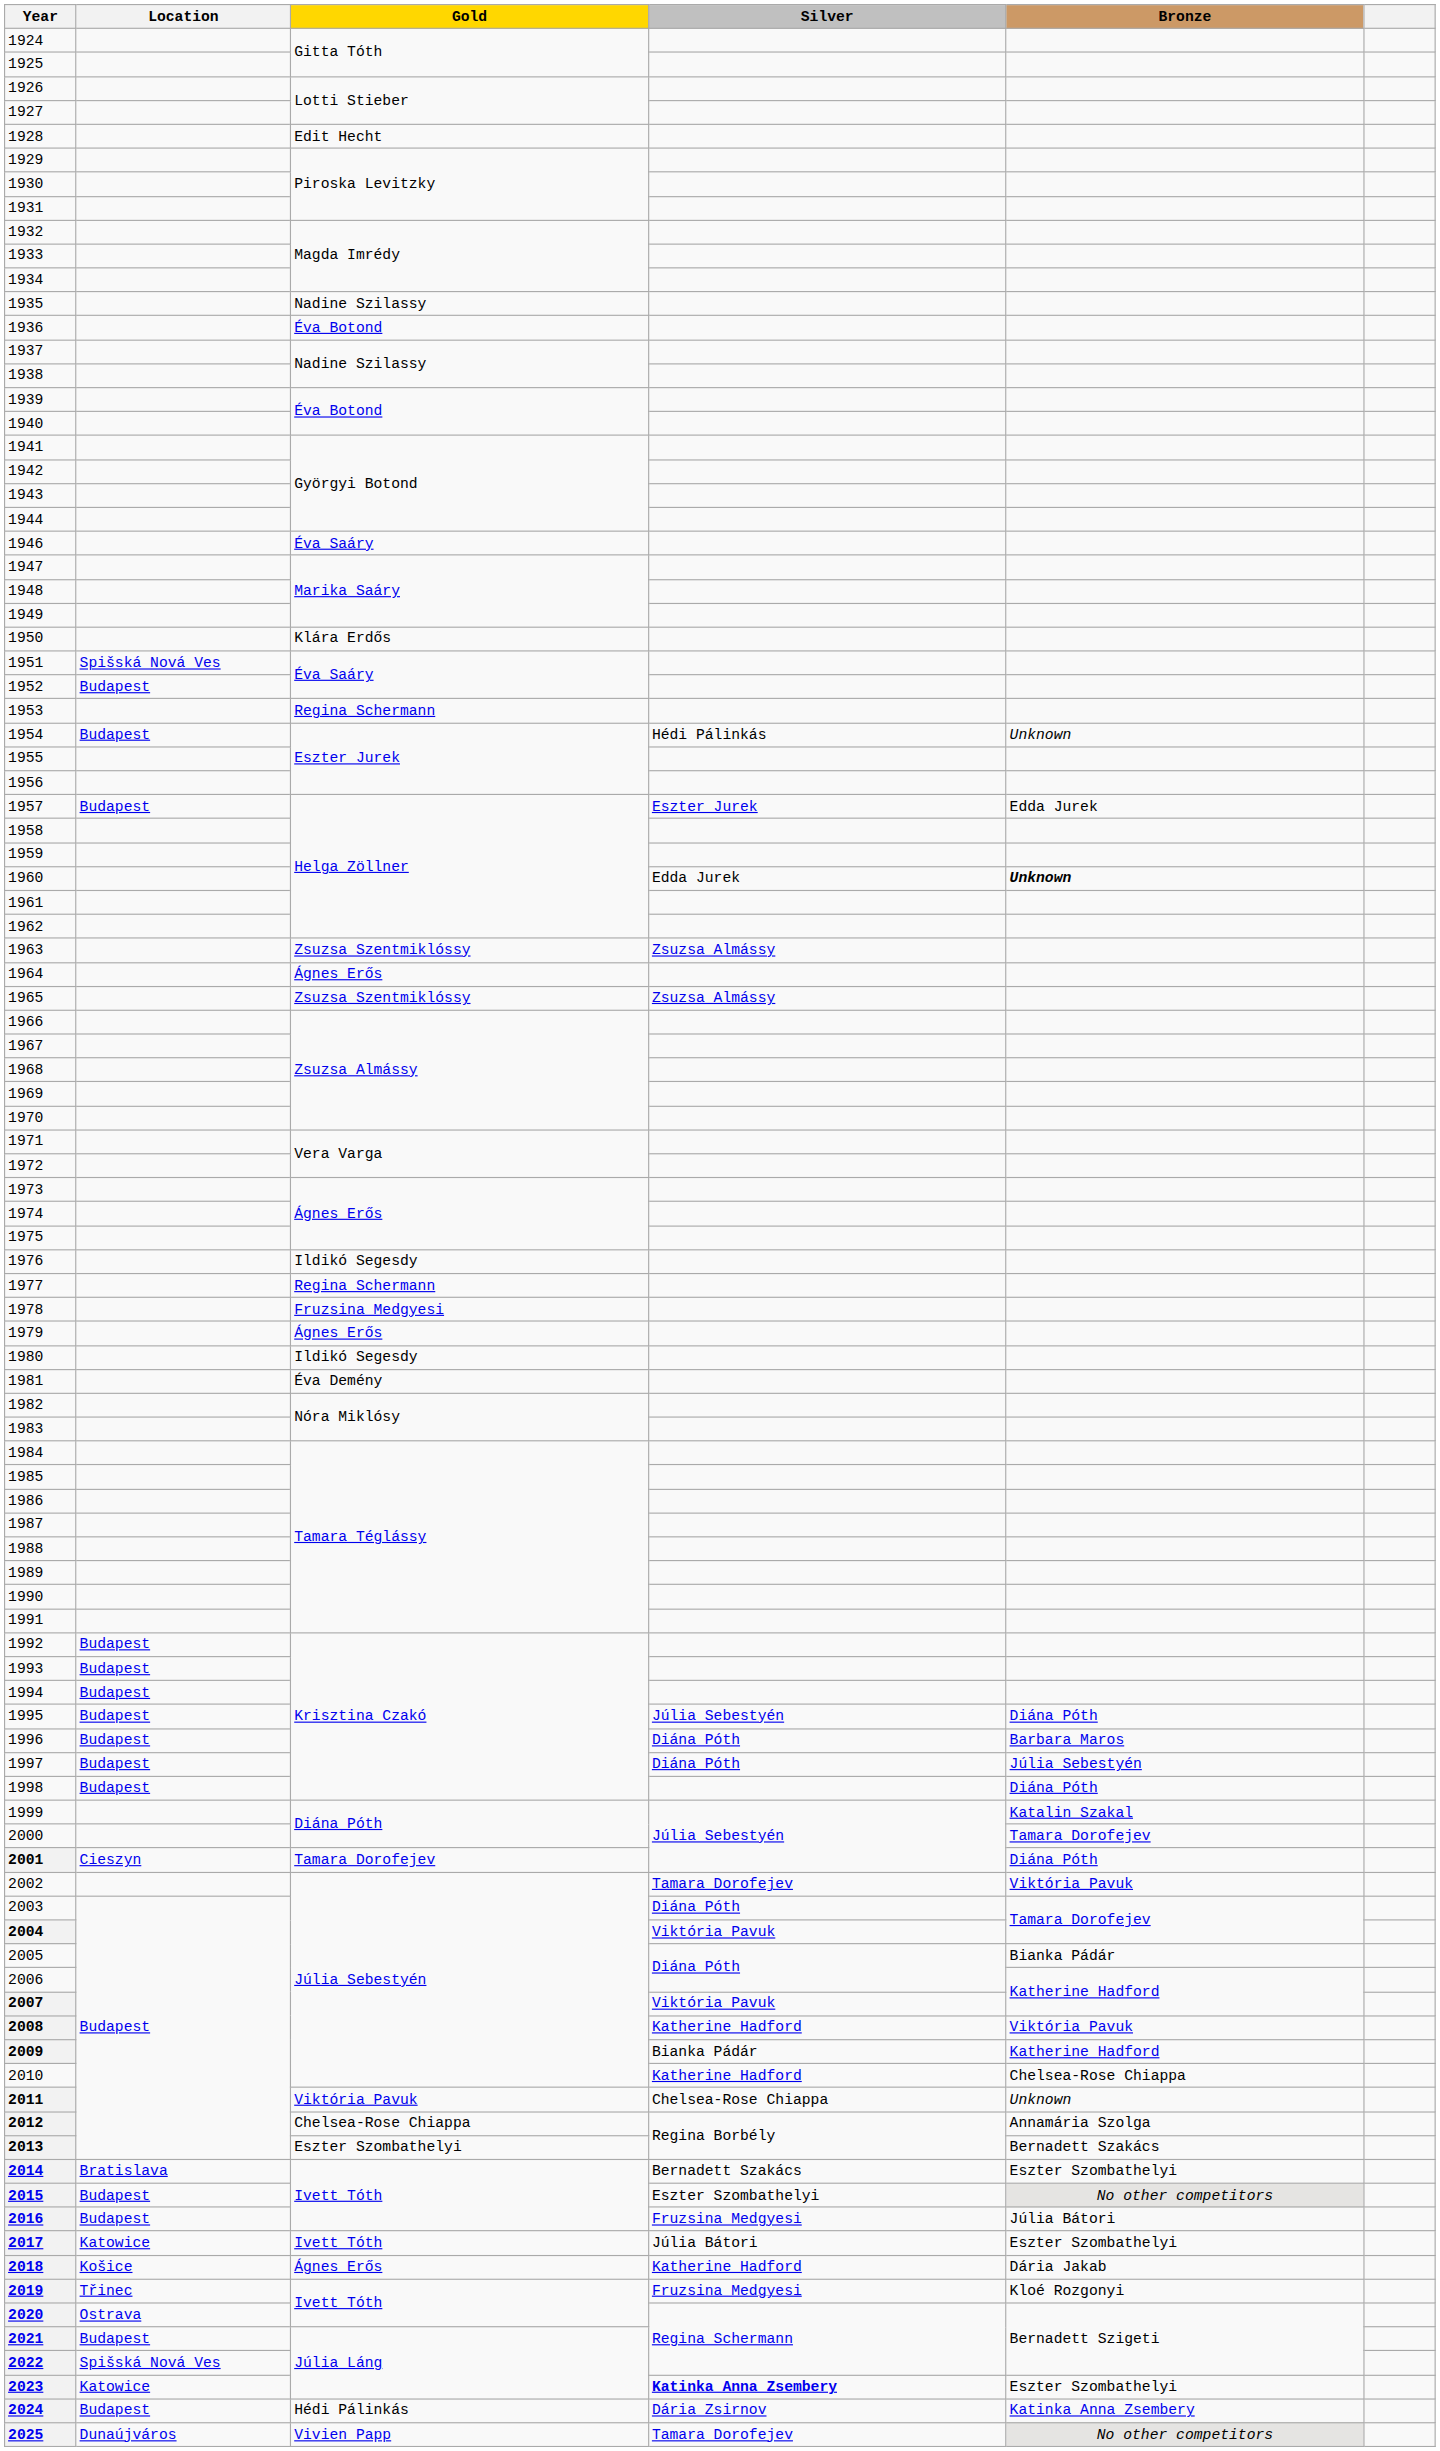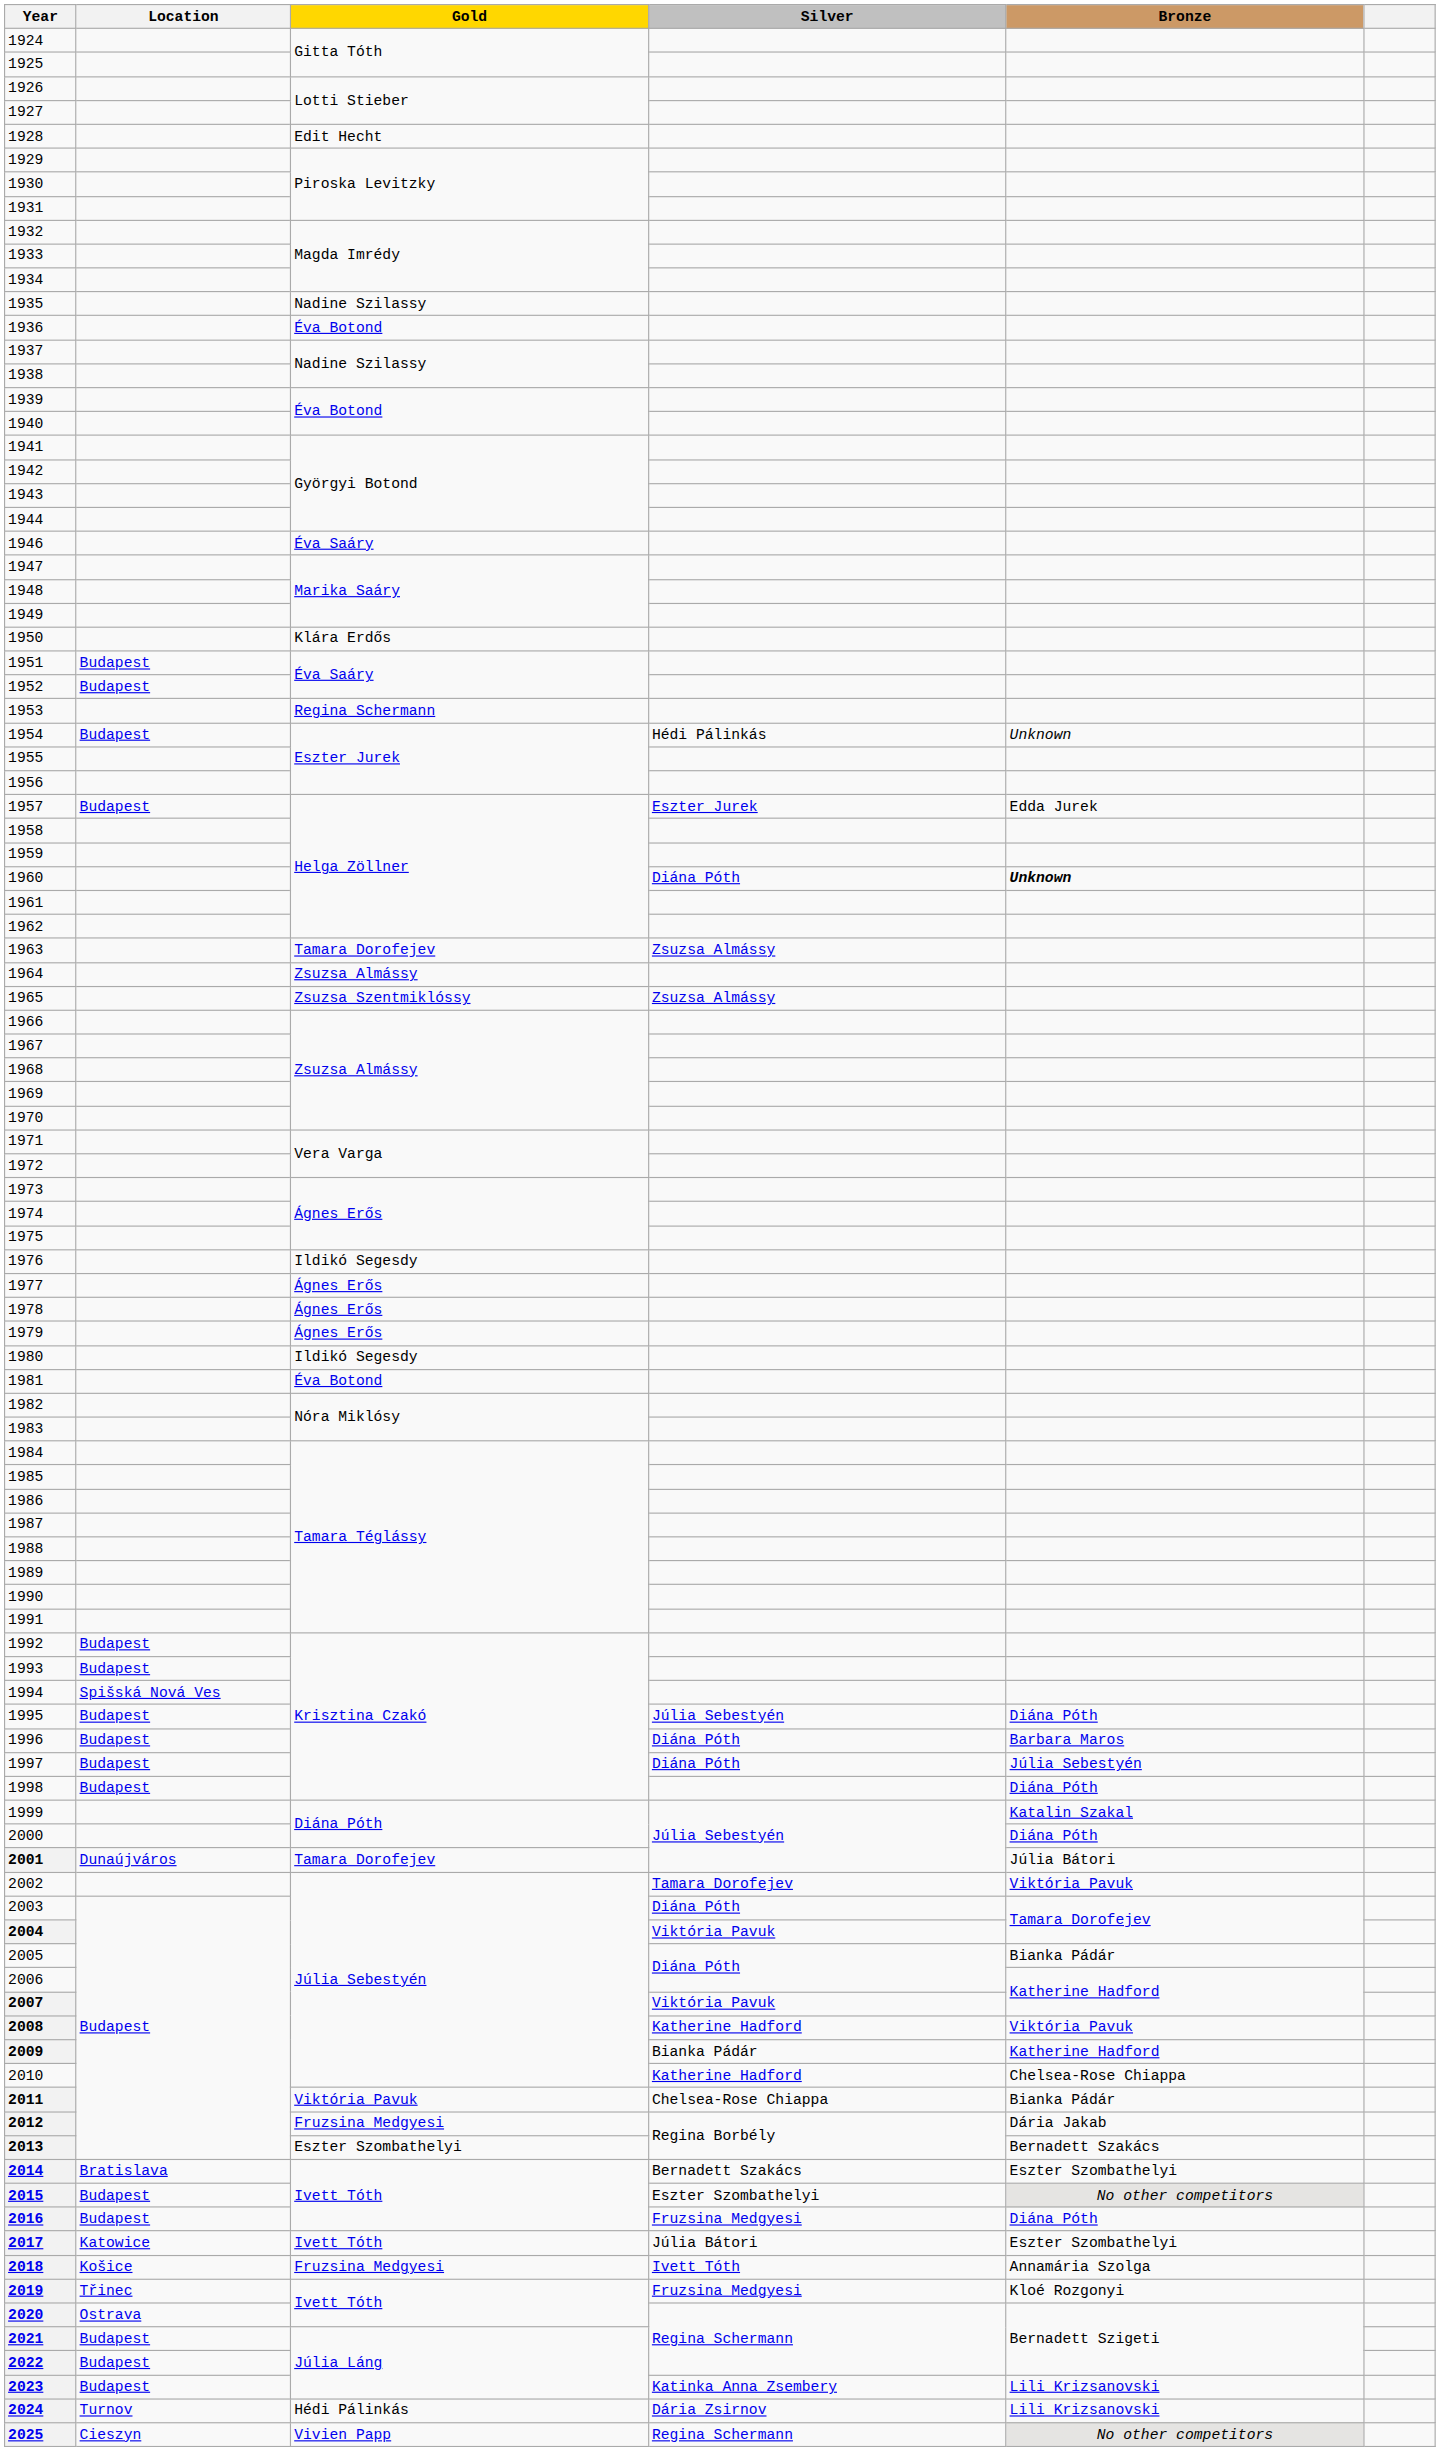1951 | Location: Spišská Nová Ves -> Budapest
1960 | Silver: Edda Jurek -> Diána Póth
1963 | Gold: Zsuzsa Szentmiklóssy -> Tamara Dorofejev
1964 | Gold: Ágnes Erős -> Zsuzsa Almássy
1977 | Gold: Regina Schermann -> Ágnes Erős
1978 | Gold: Fruzsina Medgyesi -> Ágnes Erős
1981 | Gold: Éva Demény -> Éva Botond
1994 | Location: Budapest -> Spišská Nová Ves
2000 | Bronze: Tamara Dorofejev -> Diána Póth
2001 | Location: Cieszyn -> Dunaújváros
2001 | Bronze: Diána Póth -> Júlia Bátori
2011 | Bronze: Unknown -> Bianka Pádár
2012 | Gold: Chelsea-Rose Chiappa -> Fruzsina Medgyesi
2012 | Bronze: Annamária Szolga -> Dária Jakab
2016 | Bronze: Júlia Bátori -> Diána Póth
2018 | Gold: Ágnes Erős -> Fruzsina Medgyesi
2018 | Silver: Katherine Hadford -> Ivett Tóth
2018 | Bronze: Dária Jakab -> Annamária Szolga
2022 | Location: Spišská Nová Ves -> Budapest
2023 | Location: Katowice -> Budapest
2023 | Silver: bold -> normal
2023 | Bronze: Eszter Szombathelyi -> Lili Krizsanovski
2024 | Location: Budapest -> Turnov
2024 | Bronze: Katinka Anna Zsembery -> Lili Krizsanovski
2025 | Location: Dunaújváros -> Cieszyn
2025 | Silver: Tamara Dorofejev -> Regina Schermann
